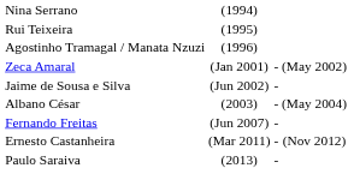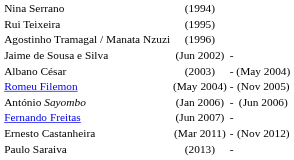- row: Zeca Amaral | (Jan 2001) | - | (May 2002)
+ row: Romeu Filemon | (May 2004) | - | (Nov 2005)
+ row: António Sayombo | (Jan 2006) | - | (Jun 2006)
